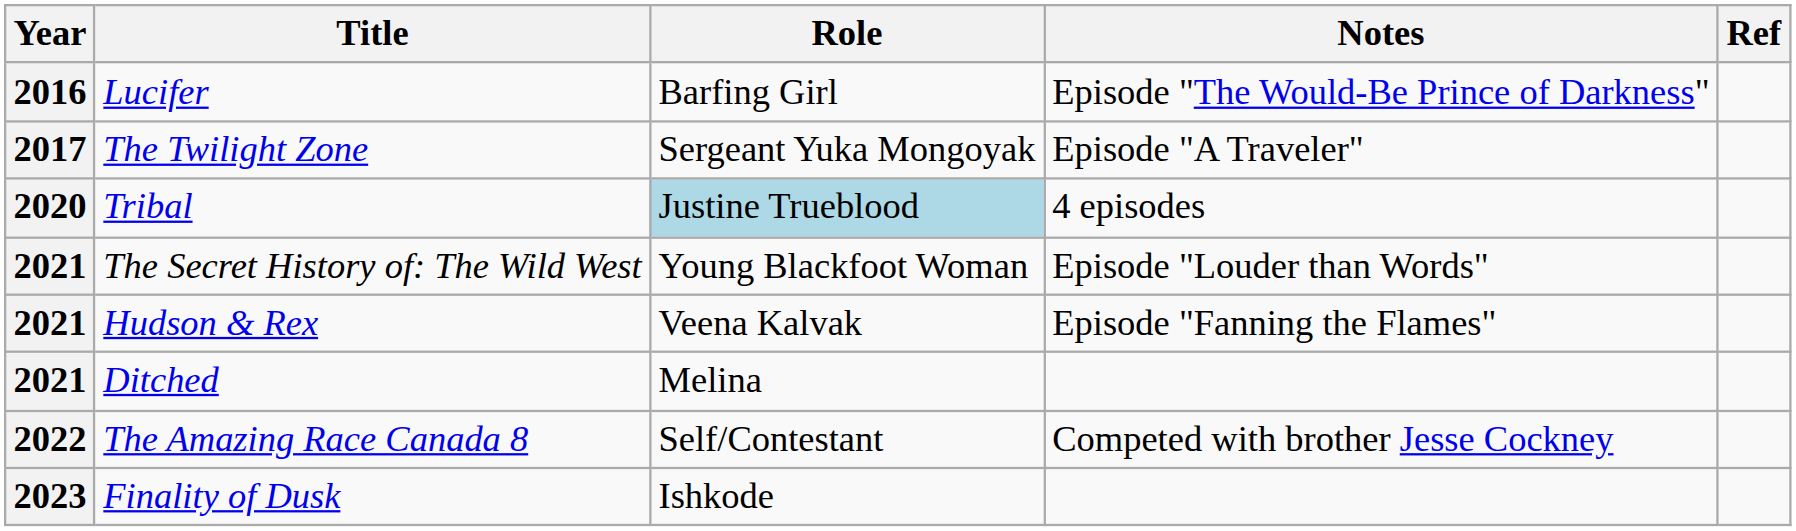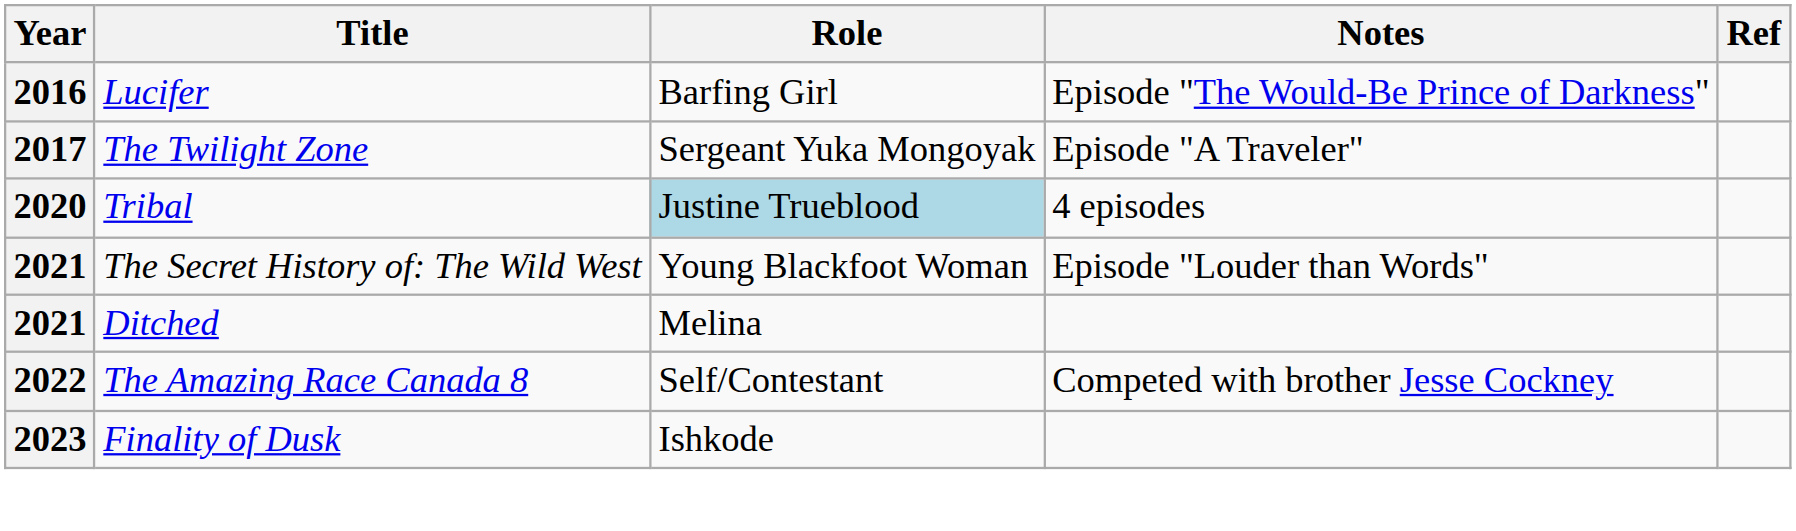- row: 2021 | Hudson & Rex | Veena Kalvak | Episode "Fanning the Flames"
